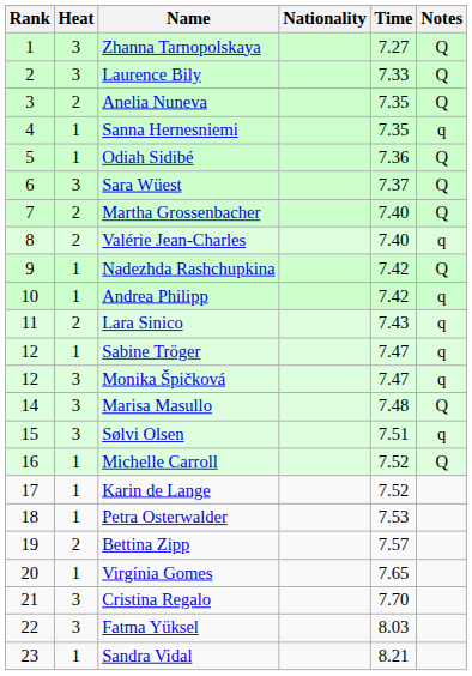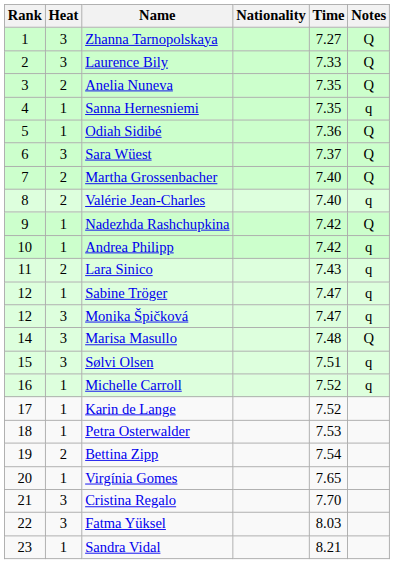Michelle Carroll | Notes: Q -> q
Bettina Zipp | Time: 7.57 -> 7.54
